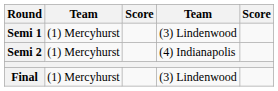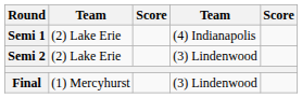Semi 1 | column 2: (1) Mercyhurst -> (2) Lake Erie
Semi 1 | column 4: (3) Lindenwood -> (4) Indianapolis
Semi 2 | column 2: (1) Mercyhurst -> (2) Lake Erie
Semi 2 | column 4: (4) Indianapolis -> (3) Lindenwood
